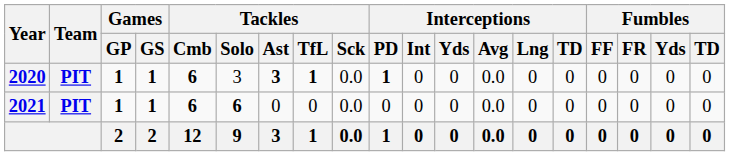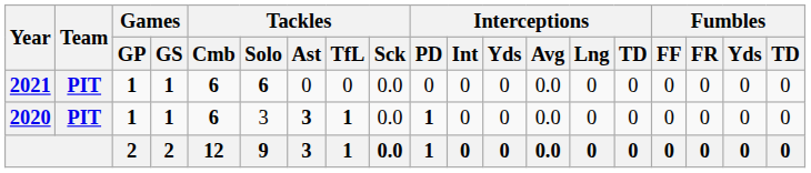rows swapped: 2020 <-> 2021
